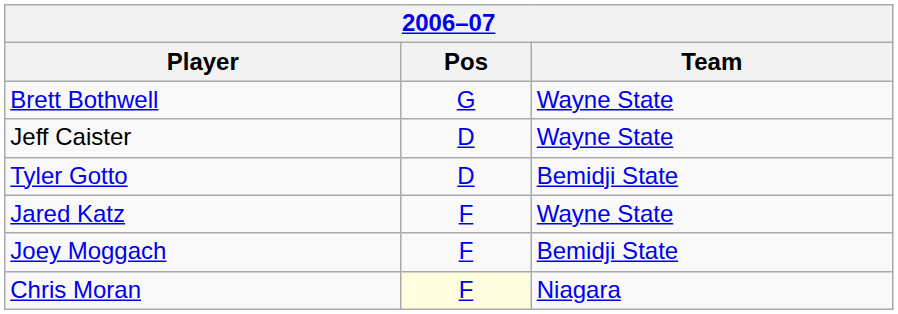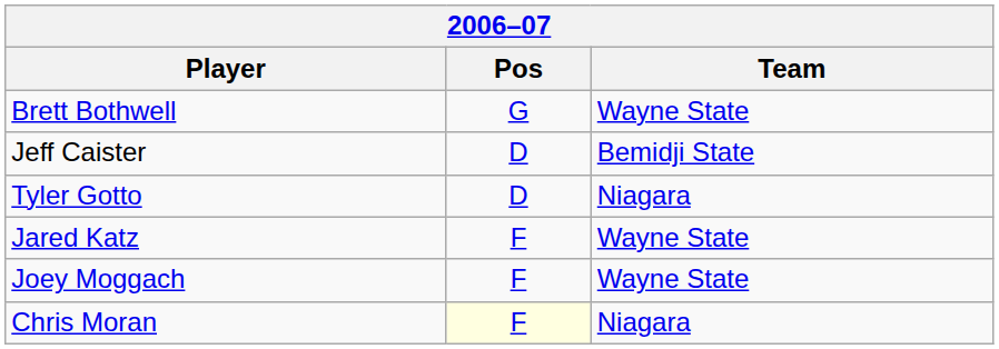Jeff Caister | Team: Wayne State -> Bemidji State
Tyler Gotto | Team: Bemidji State -> Niagara
Joey Moggach | Team: Bemidji State -> Wayne State
